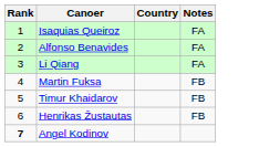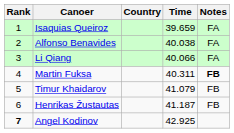+ column: Time | 39.659 | 40.038 | 40.066 | 40.311 | 41.079 | 41.187 | 42.925
Martin Fuksa | Notes: normal -> bold
